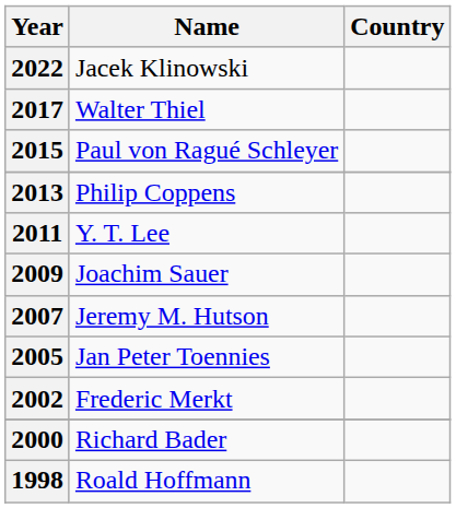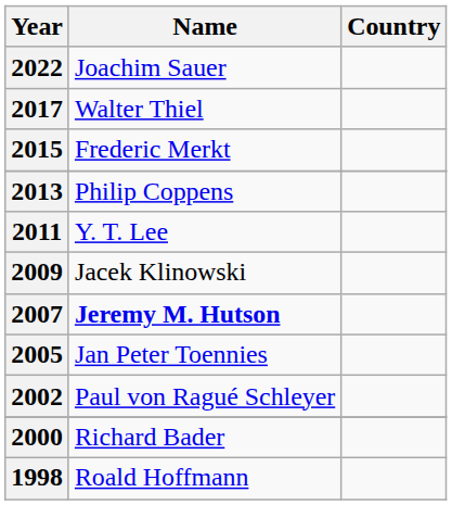2022 | Name: Jacek Klinowski -> Joachim Sauer
2015 | Name: Paul von Ragué Schleyer -> Frederic Merkt
2009 | Name: Joachim Sauer -> Jacek Klinowski
2007 | Name: normal -> bold
2002 | Name: Frederic Merkt -> Paul von Ragué Schleyer
